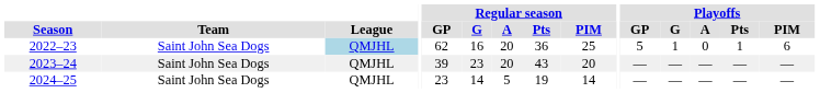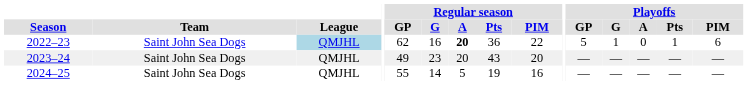2022–23 | Regular season / A: normal -> bold
2022–23 | Regular season / PIM: 25 -> 22
2023–24 | Regular season / GP: 39 -> 49
2024–25 | Regular season / GP: 23 -> 55
2024–25 | Regular season / PIM: 14 -> 16
